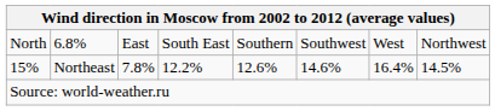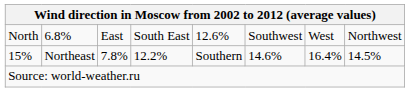North | column 5: Southern -> 12.6%
15% | column 5: 12.6% -> Southern
